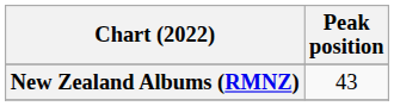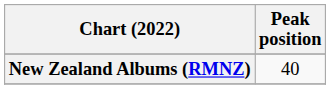New Zealand Albums (RMNZ) | Peak position: 43 -> 40
